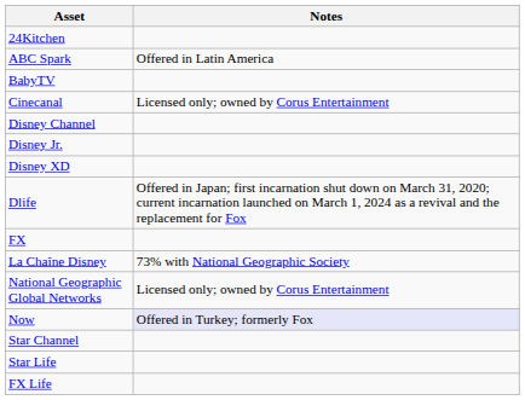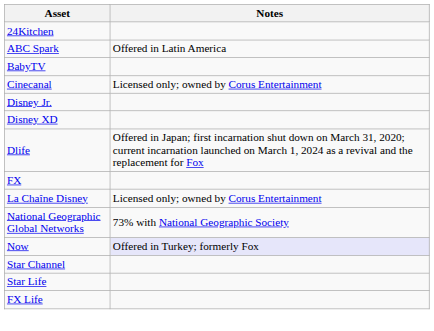- row: Disney Channel
La Chaîne Disney | Notes: 73% with National Geographic Society -> Licensed only; owned by Corus Entertainment
National Geographic Global Networks | Notes: Licensed only; owned by Corus Entertainment -> 73% with National Geographic Society
